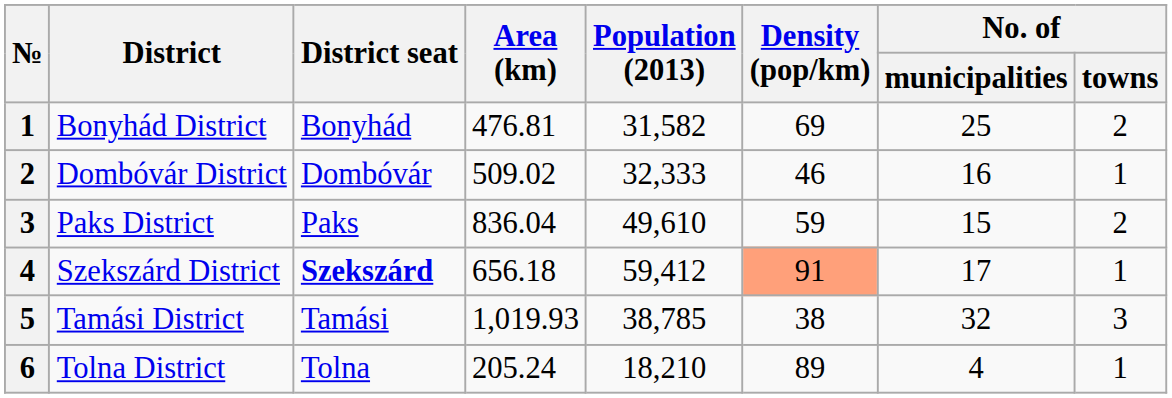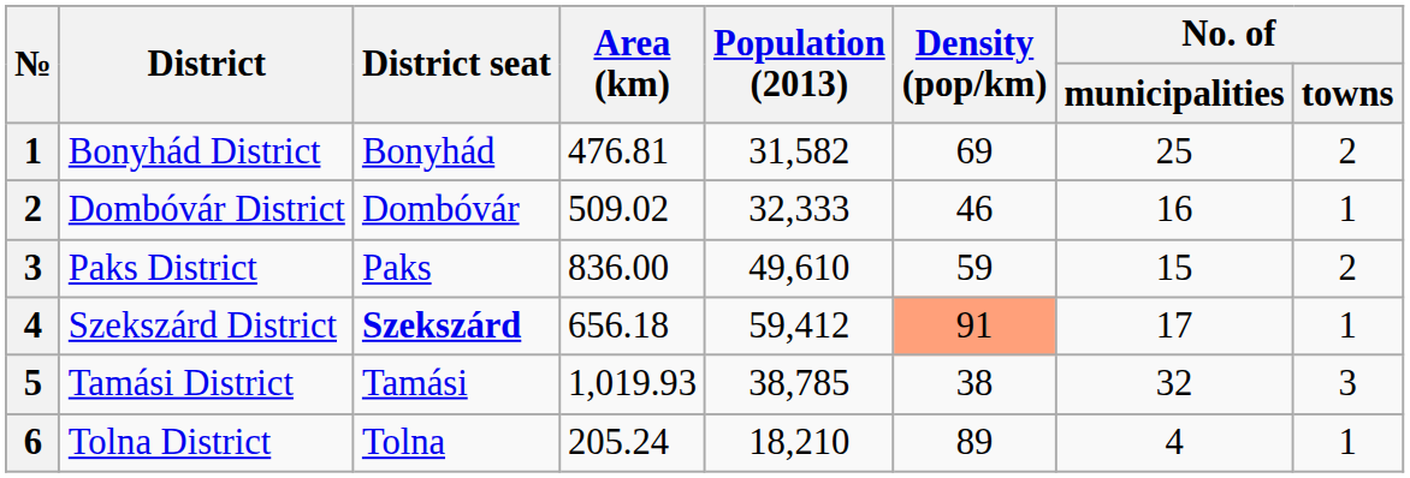Paks District | Area (km): 836.04 -> 836.00
